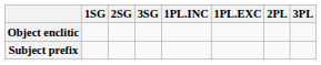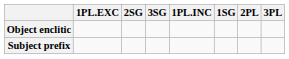columns swapped: 1SG <-> 1PL.EXC
